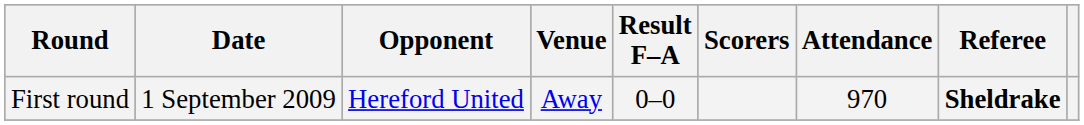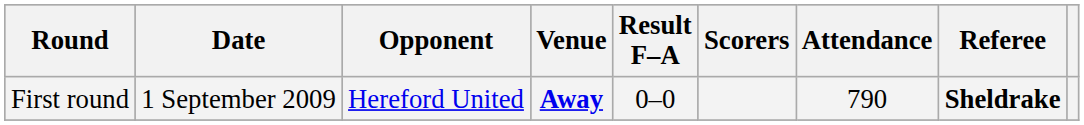First round | Venue: normal -> bold
First round | Attendance: 970 -> 790
